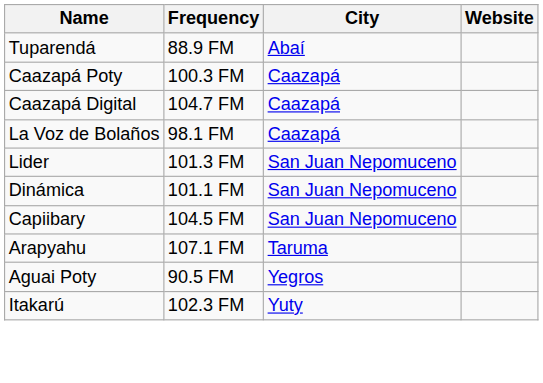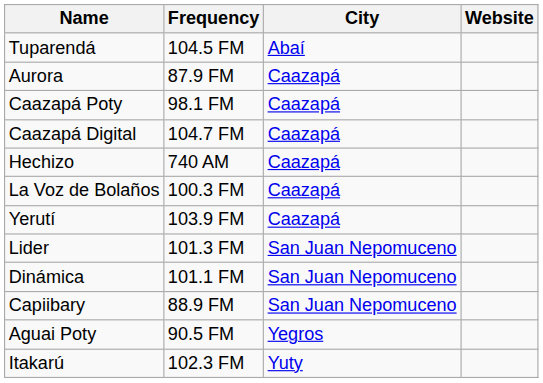Tuparendá | Frequency: 88.9 FM -> 104.5 FM
+ row: Aurora | 87.9 FM | Caazapá
Caazapá Poty | Frequency: 100.3 FM -> 98.1 FM
+ row: Hechizo | 740 AM | Caazapá
La Voz de Bolaños | Frequency: 98.1 FM -> 100.3 FM
+ row: Yerutí | 103.9 FM | Caazapá
Capiibary | Frequency: 104.5 FM -> 88.9 FM
- row: Arapyahu | 107.1 FM | Taruma
